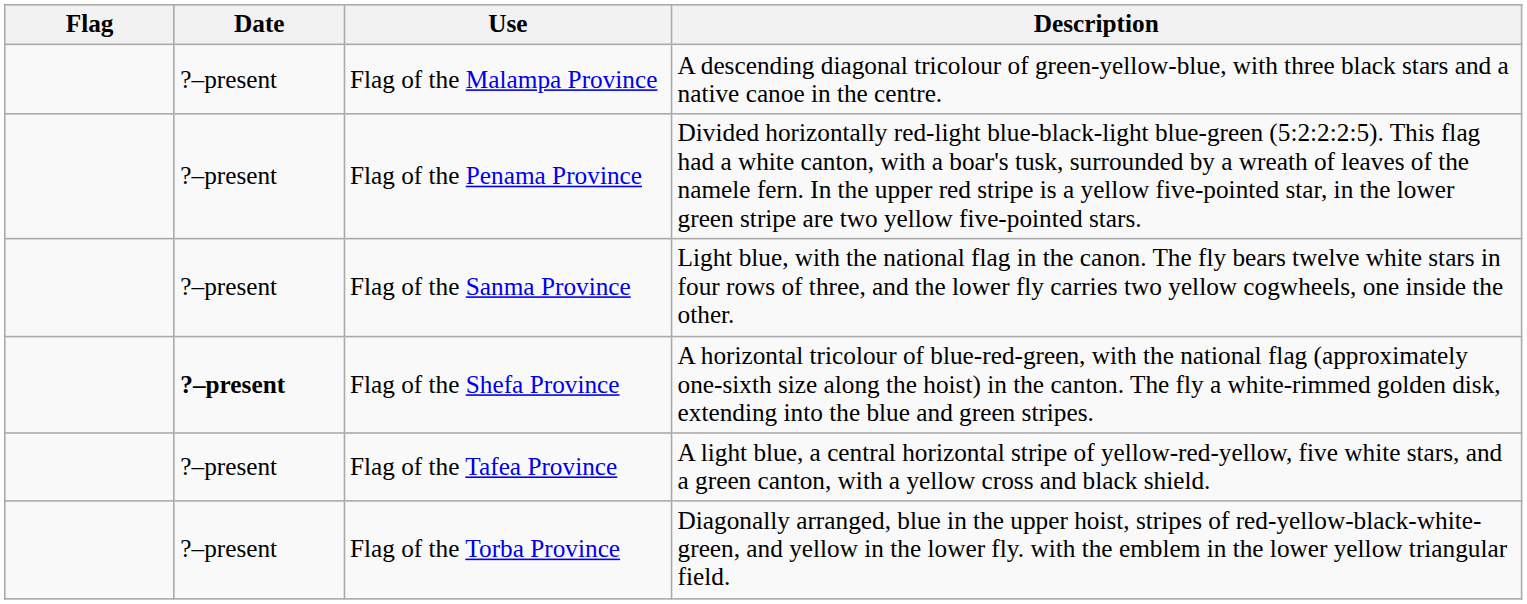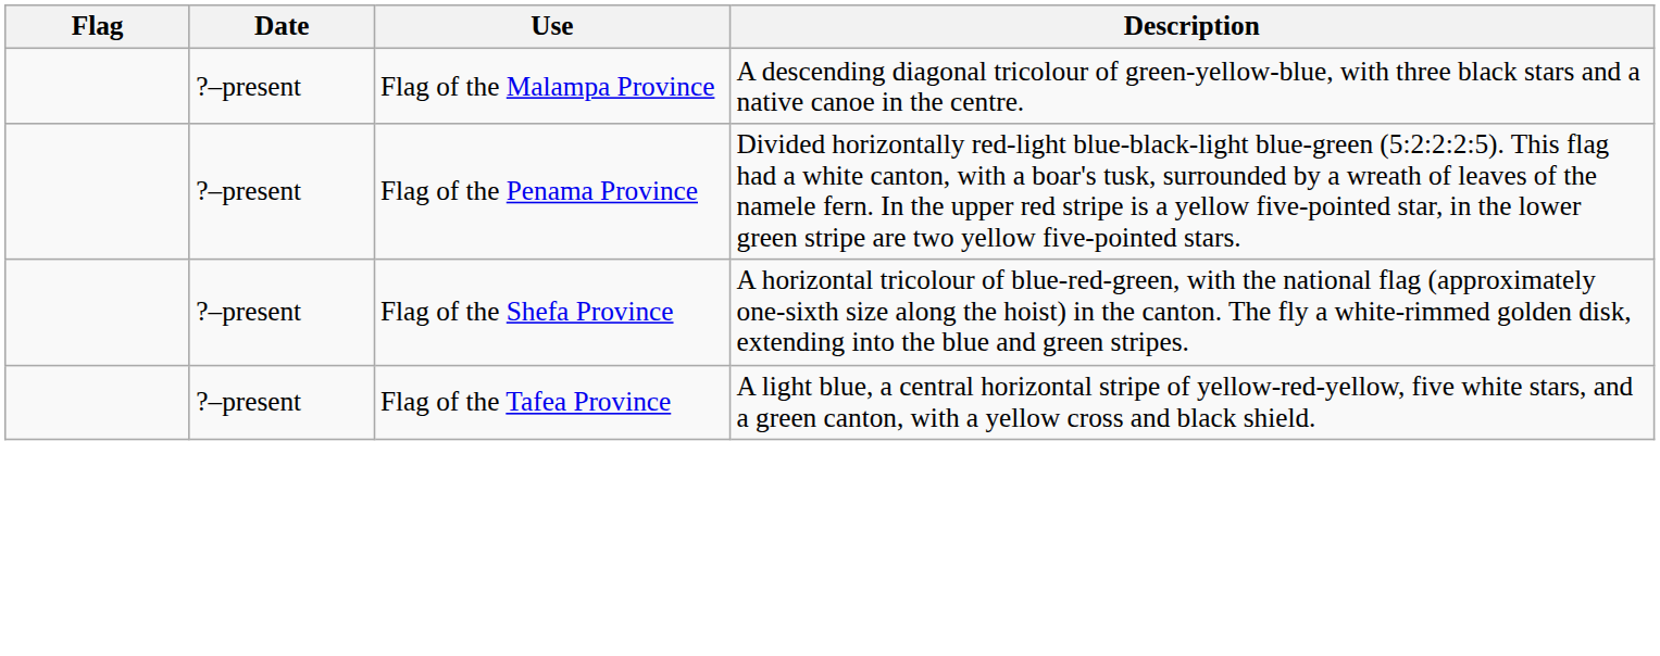- row: ?–present | Flag of the Sanma Province | Light blue, with the national flag in the canon. The fly bears twelve white stars in four rows of three, and the lower fly carries two yellow cogwheels, one inside the other.
Flag of the Shefa Province | Date: bold -> normal
- row: ?–present | Flag of the Torba Province | Diagonally arranged, blue in the upper hoist, stripes of red-yellow-black-white-green, and yellow in the lower fly. with the emblem in the lower yellow triangular field.
